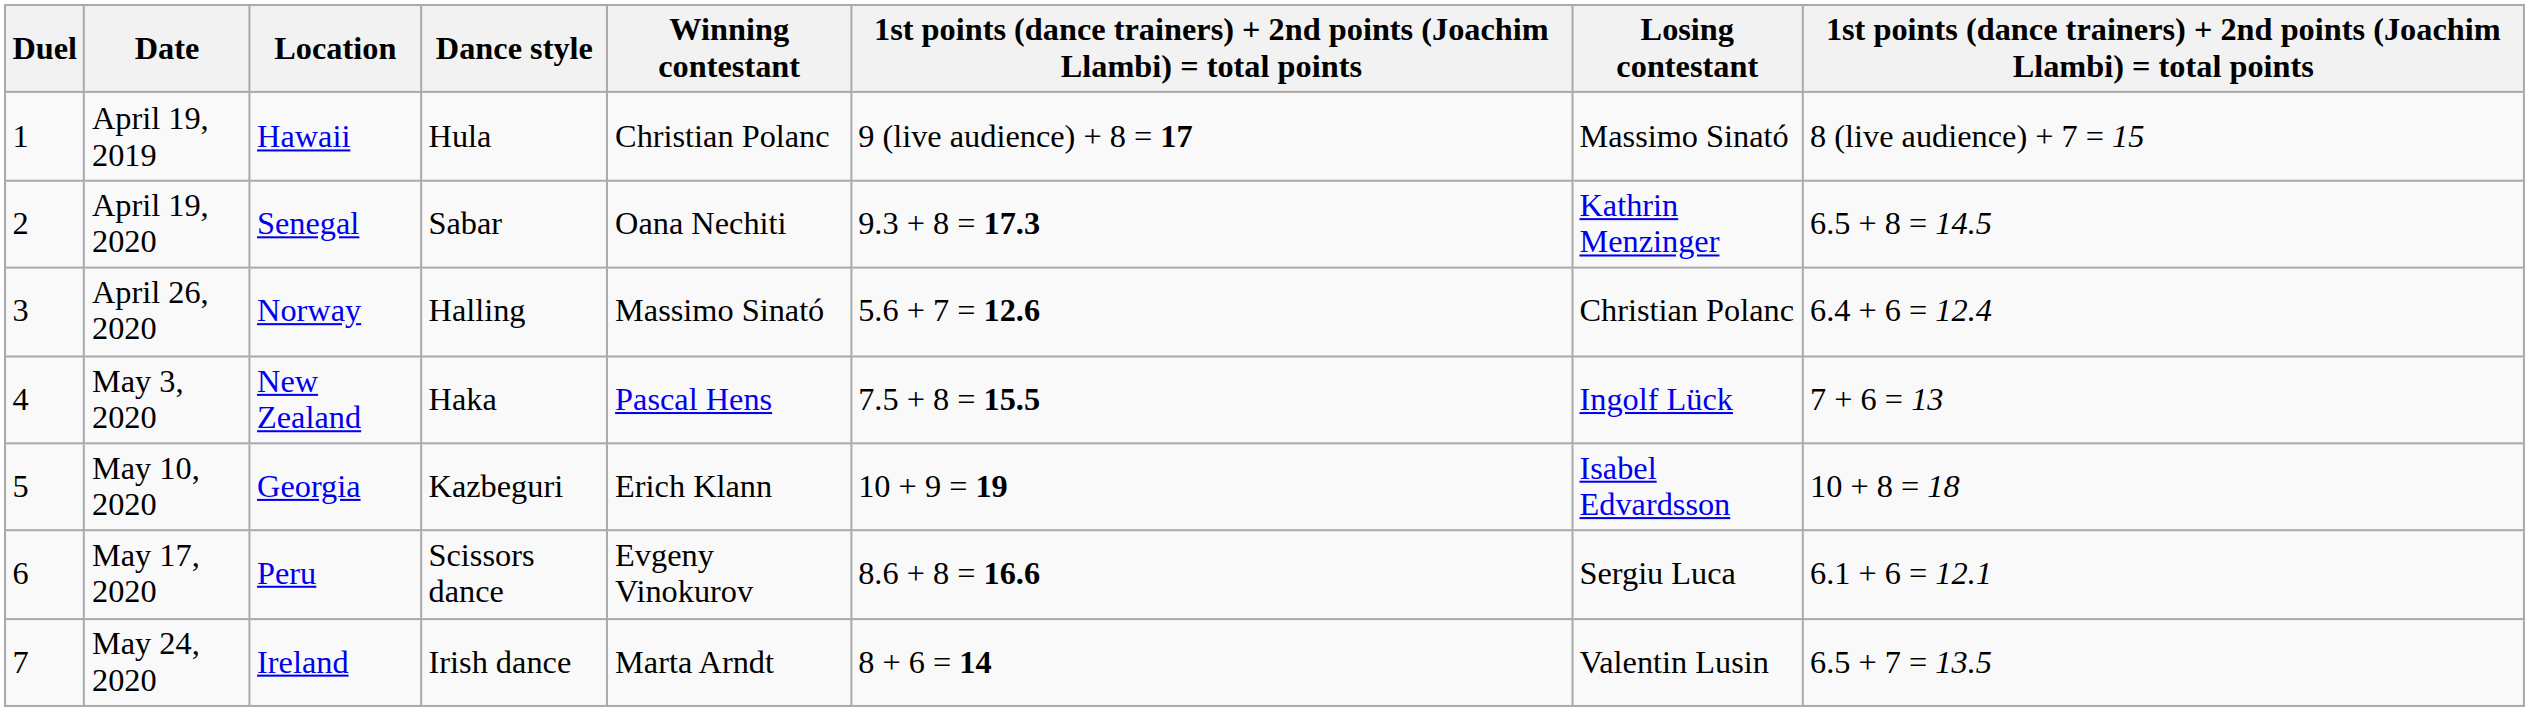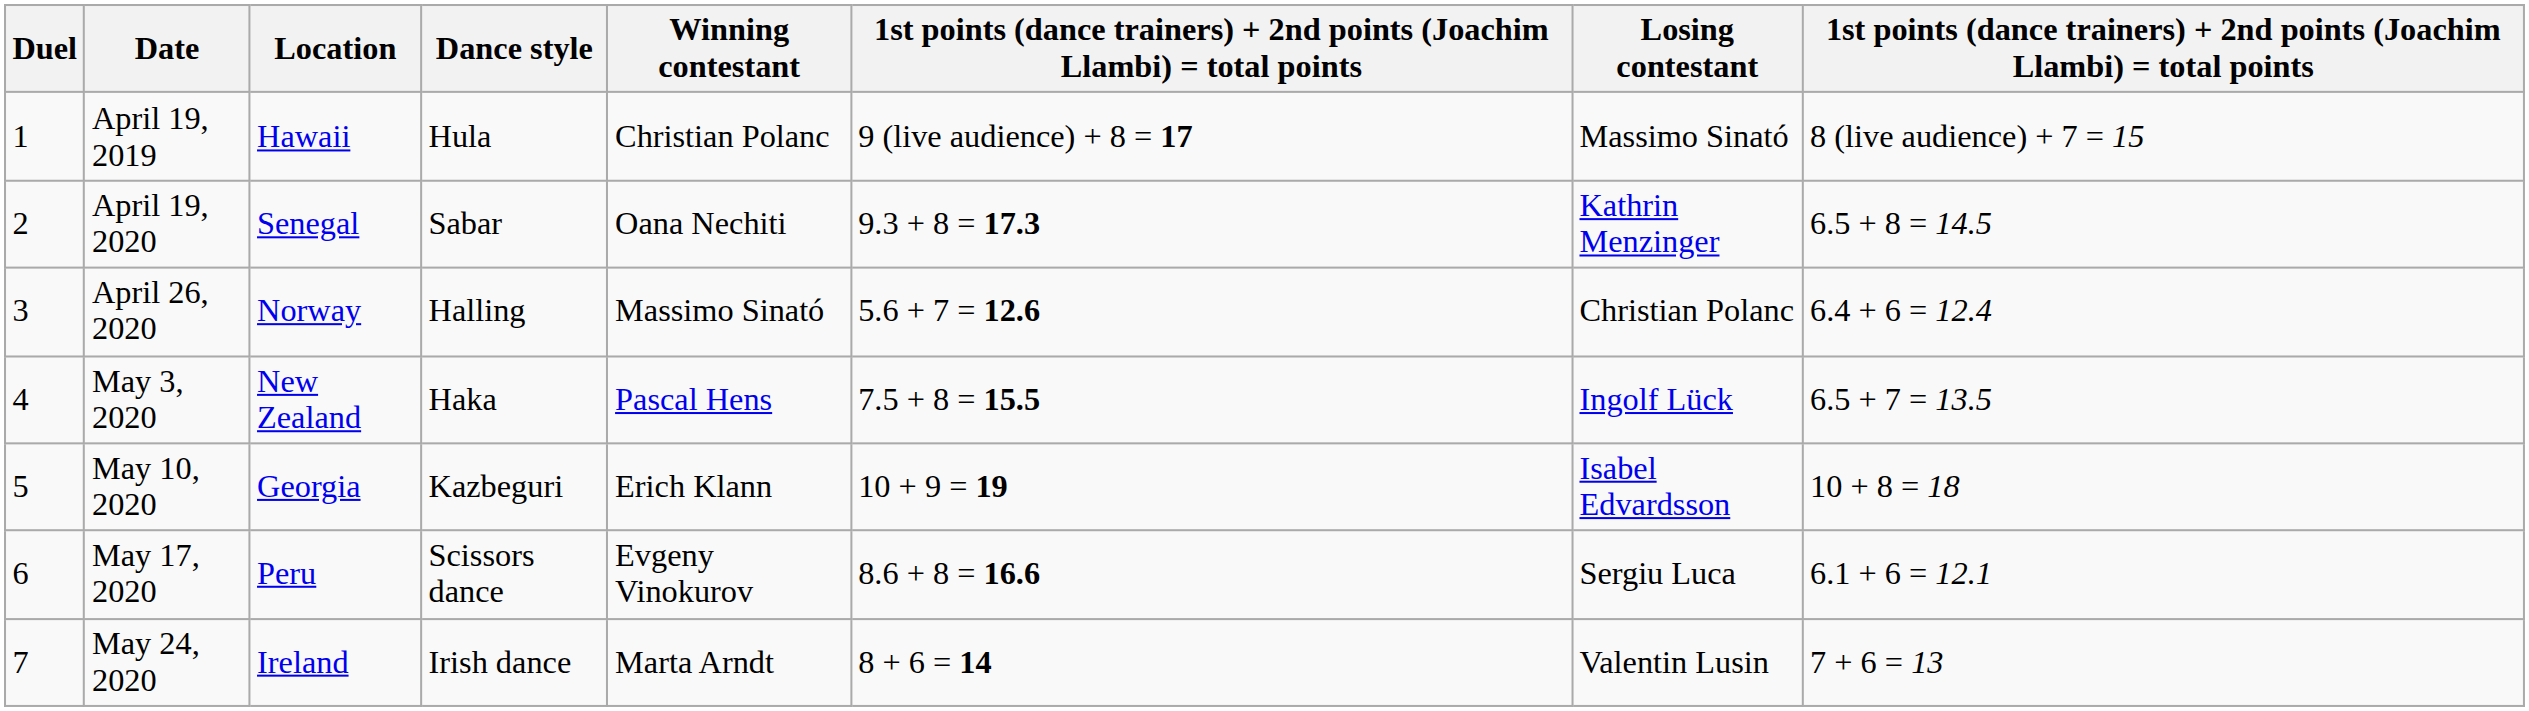May 3, 2020 | column 8: 7 + 6 = 13 -> 6.5 + 7 = 13.5
May 24, 2020 | column 8: 6.5 + 7 = 13.5 -> 7 + 6 = 13
